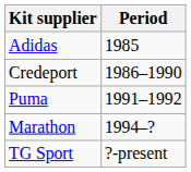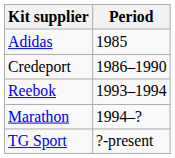- row: Puma | 1991–1992
+ row: Reebok | 1993–1994
